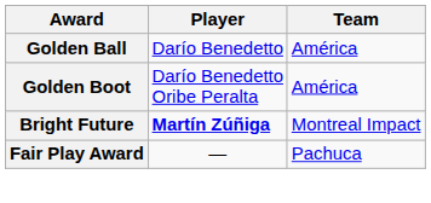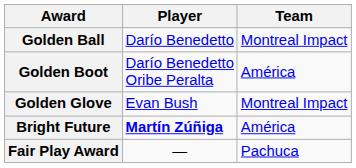Golden Ball | Team: América -> Montreal Impact
+ row: Golden Glove | Evan Bush | Montreal Impact
Bright Future | Team: Montreal Impact -> América
